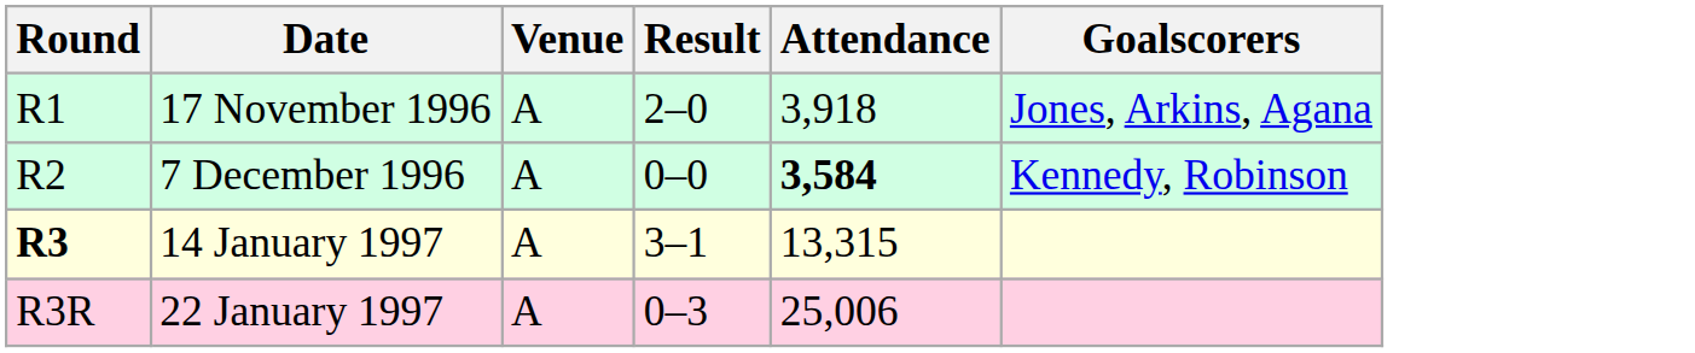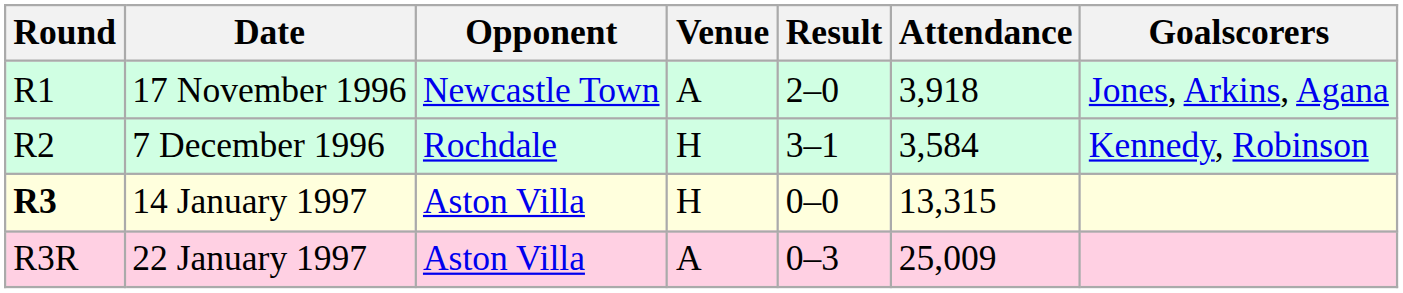+ column: Opponent | Newcastle Town | Rochdale | Aston Villa | Aston Villa
7 December 1996 | Venue: A -> H
7 December 1996 | Result: 0–0 -> 3–1
7 December 1996 | Attendance: bold -> normal
14 January 1997 | Venue: A -> H
14 January 1997 | Result: 3–1 -> 0–0
22 January 1997 | Attendance: 25,006 -> 25,009
